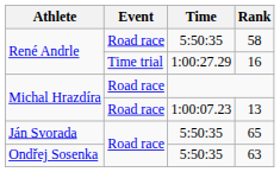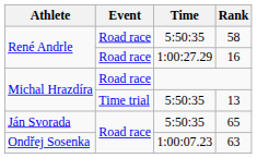16 | Event: Time trial -> Road race
13 | Event: Road race -> Time trial
13 | Time: 1:00:07.23 -> 5:50:35
63 | Time: 5:50:35 -> 1:00:07.23
